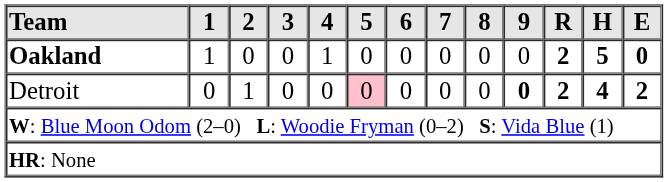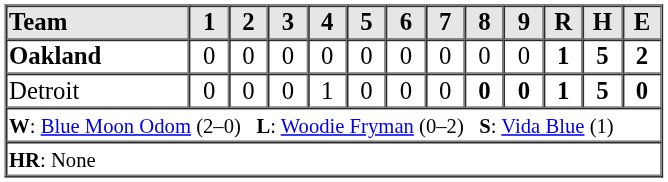Oakland | 1: 1 -> 0
Oakland | 4: 1 -> 0
Oakland | R: 2 -> 1
Oakland | E: 0 -> 2
Detroit | 2: 1 -> 0
Detroit | 4: 0 -> 1
Detroit | 5: pink background -> no background
Detroit | 8: normal -> bold
Detroit | R: 2 -> 1
Detroit | H: 4 -> 5
Detroit | E: 2 -> 0
